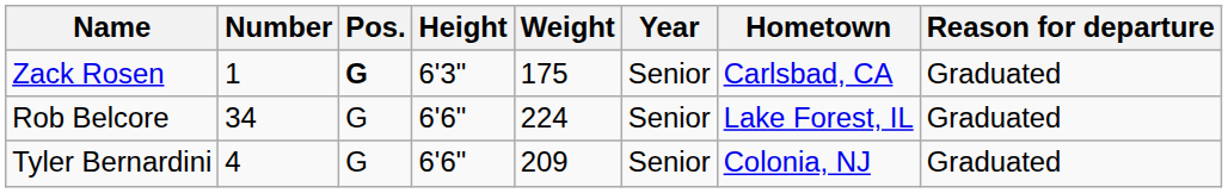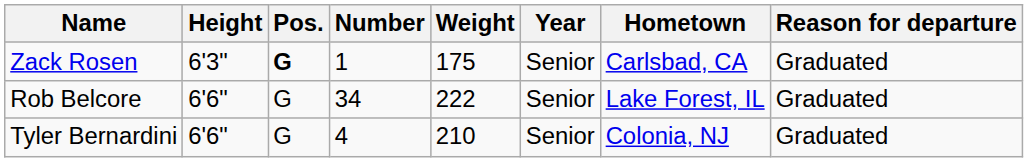columns swapped: Number <-> Height
Rob Belcore | Weight: 224 -> 222
Tyler Bernardini | Weight: 209 -> 210
